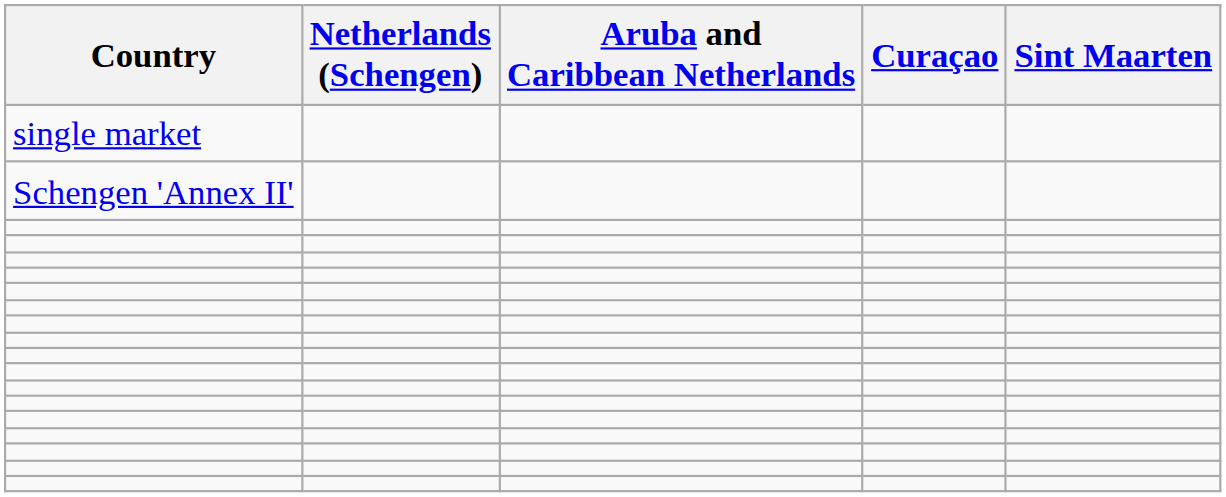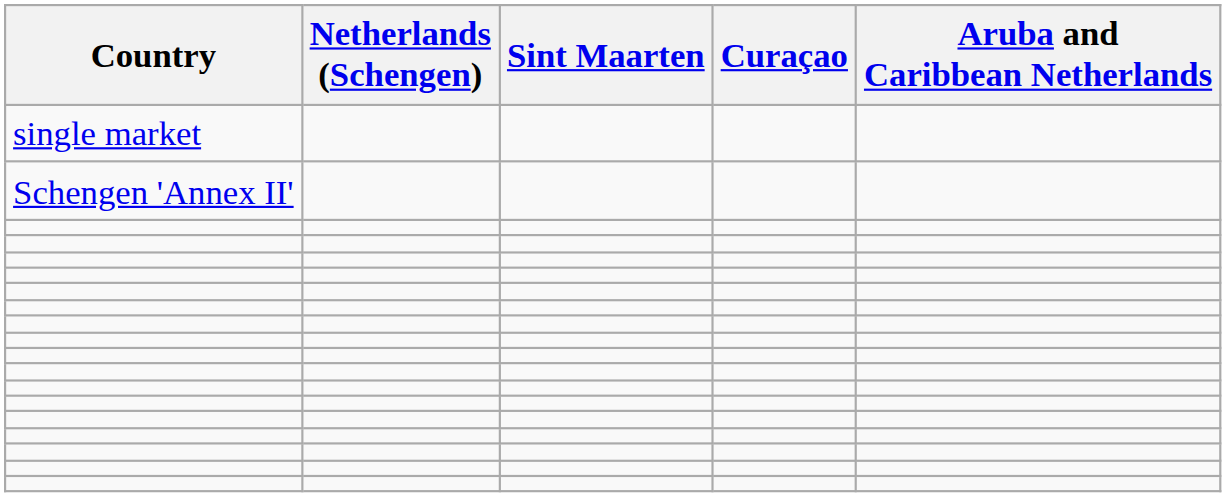columns swapped: Aruba and Caribbean Netherlands <-> Sint Maarten
